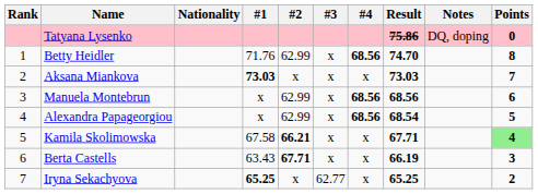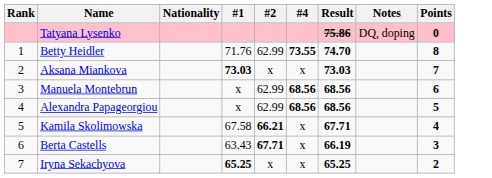- column: #3 | x | x | x | x | x | x | 62.77
Betty Heidler | #4: 68.56 -> 73.55
Alexandra Papageorgiou | Result: 68.54 -> 68.56
Kamila Skolimowska | Points: lightgreen background -> no background
